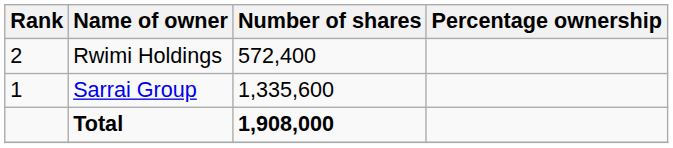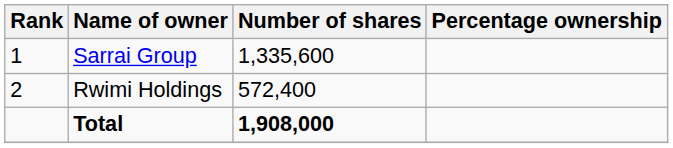rows swapped: Sarrai Group <-> Rwimi Holdings
